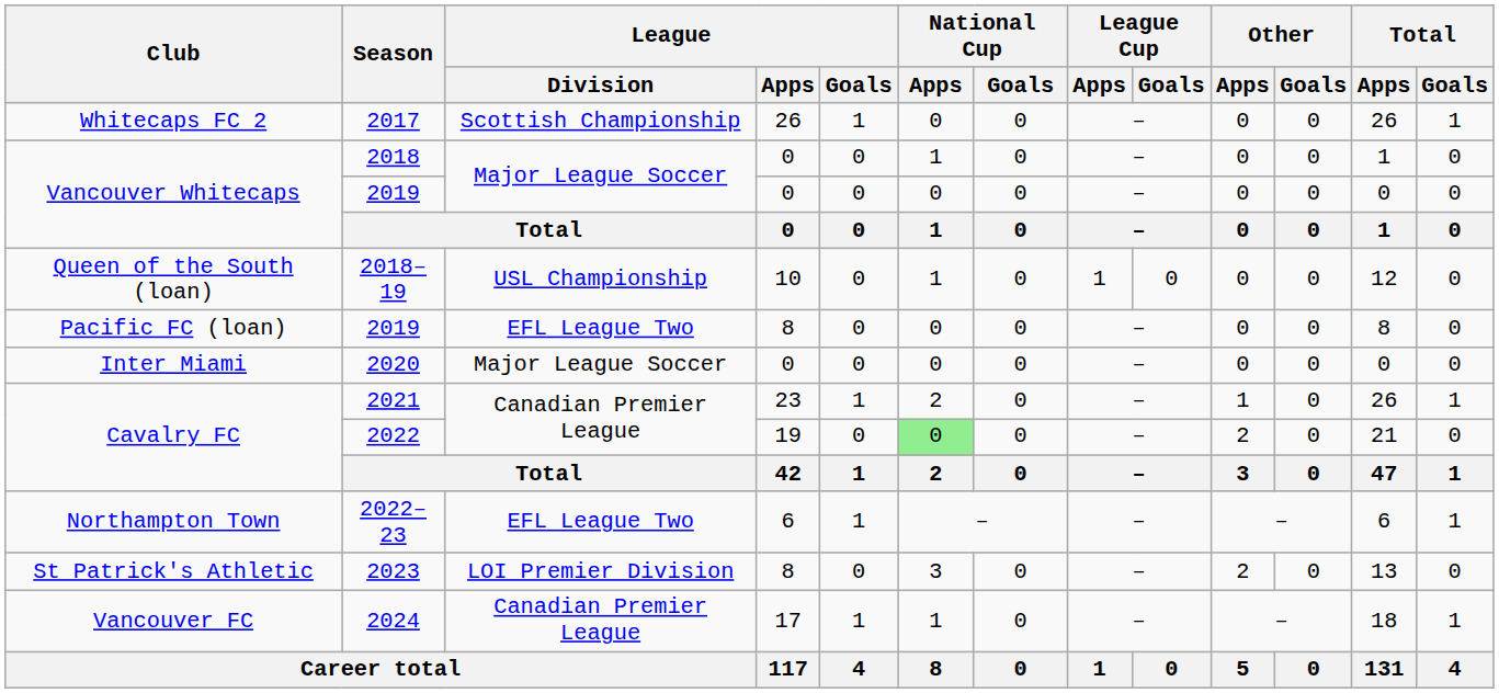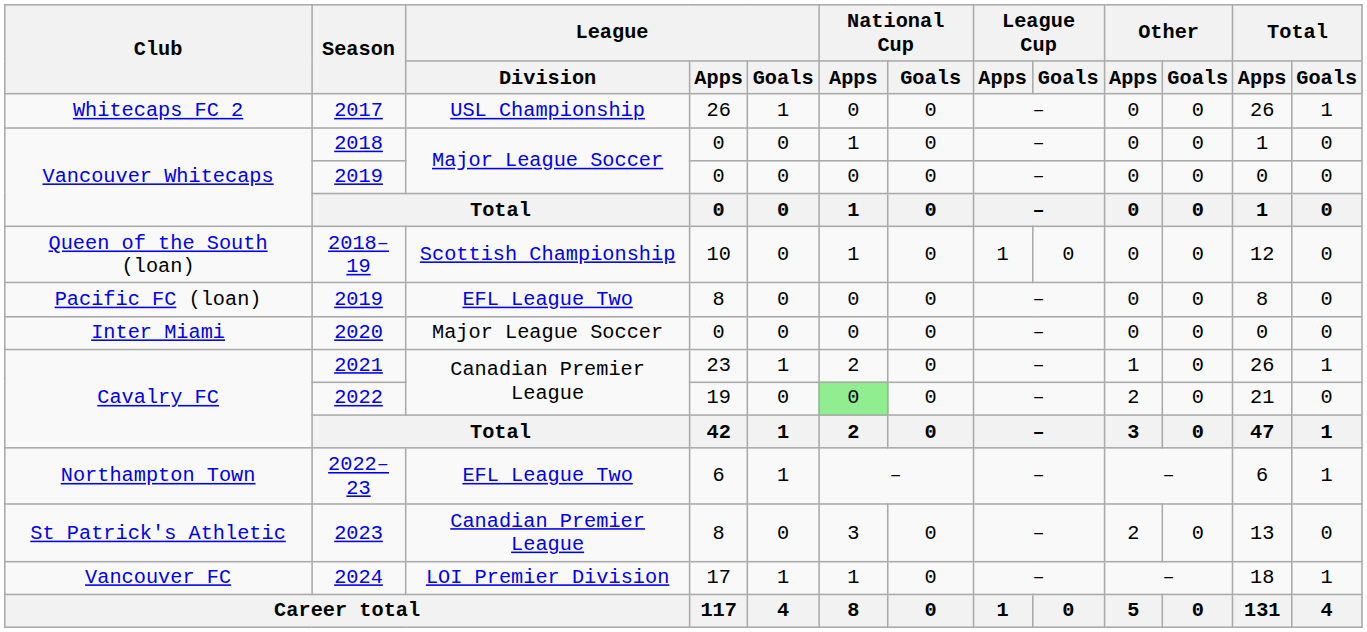2017 | League / Division: Scottish Championship -> USL Championship
2018–19 | League / Division: USL Championship -> Scottish Championship
2023 | League / Division: LOI Premier Division -> Canadian Premier League
2024 | League / Division: Canadian Premier League -> LOI Premier Division
